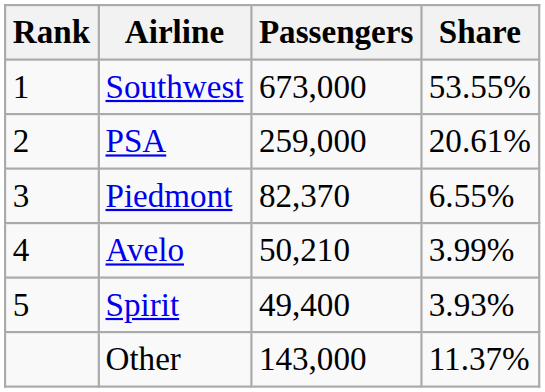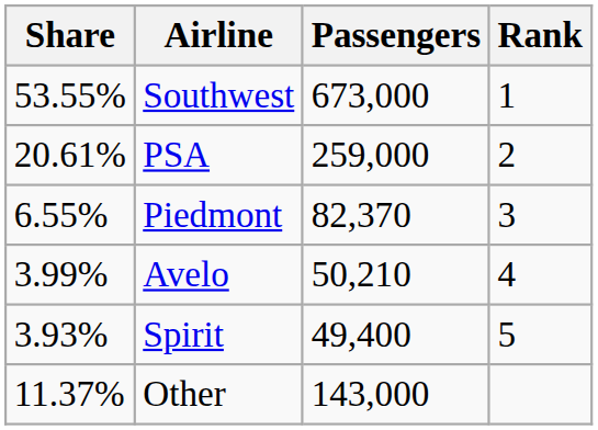columns swapped: Rank <-> Share
